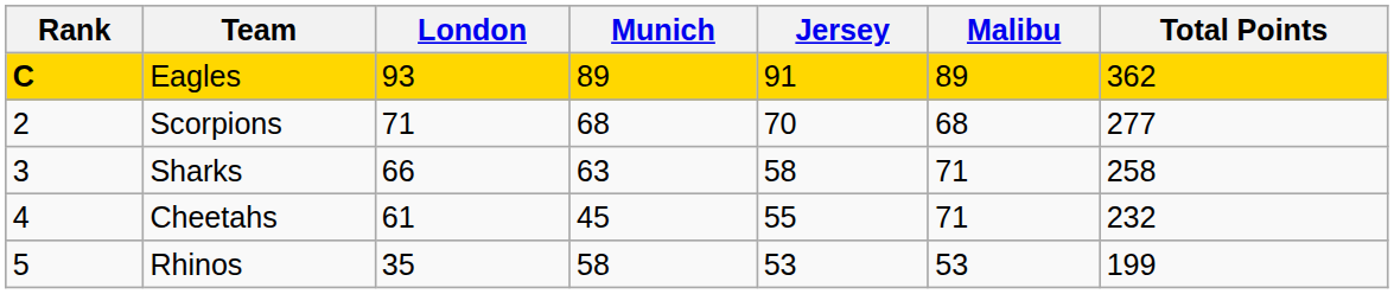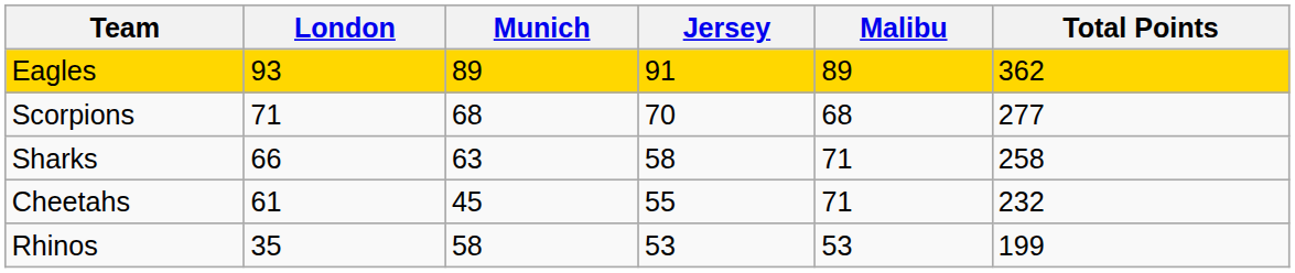- column: Rank | C | 2 | 3 | 4 | 5
